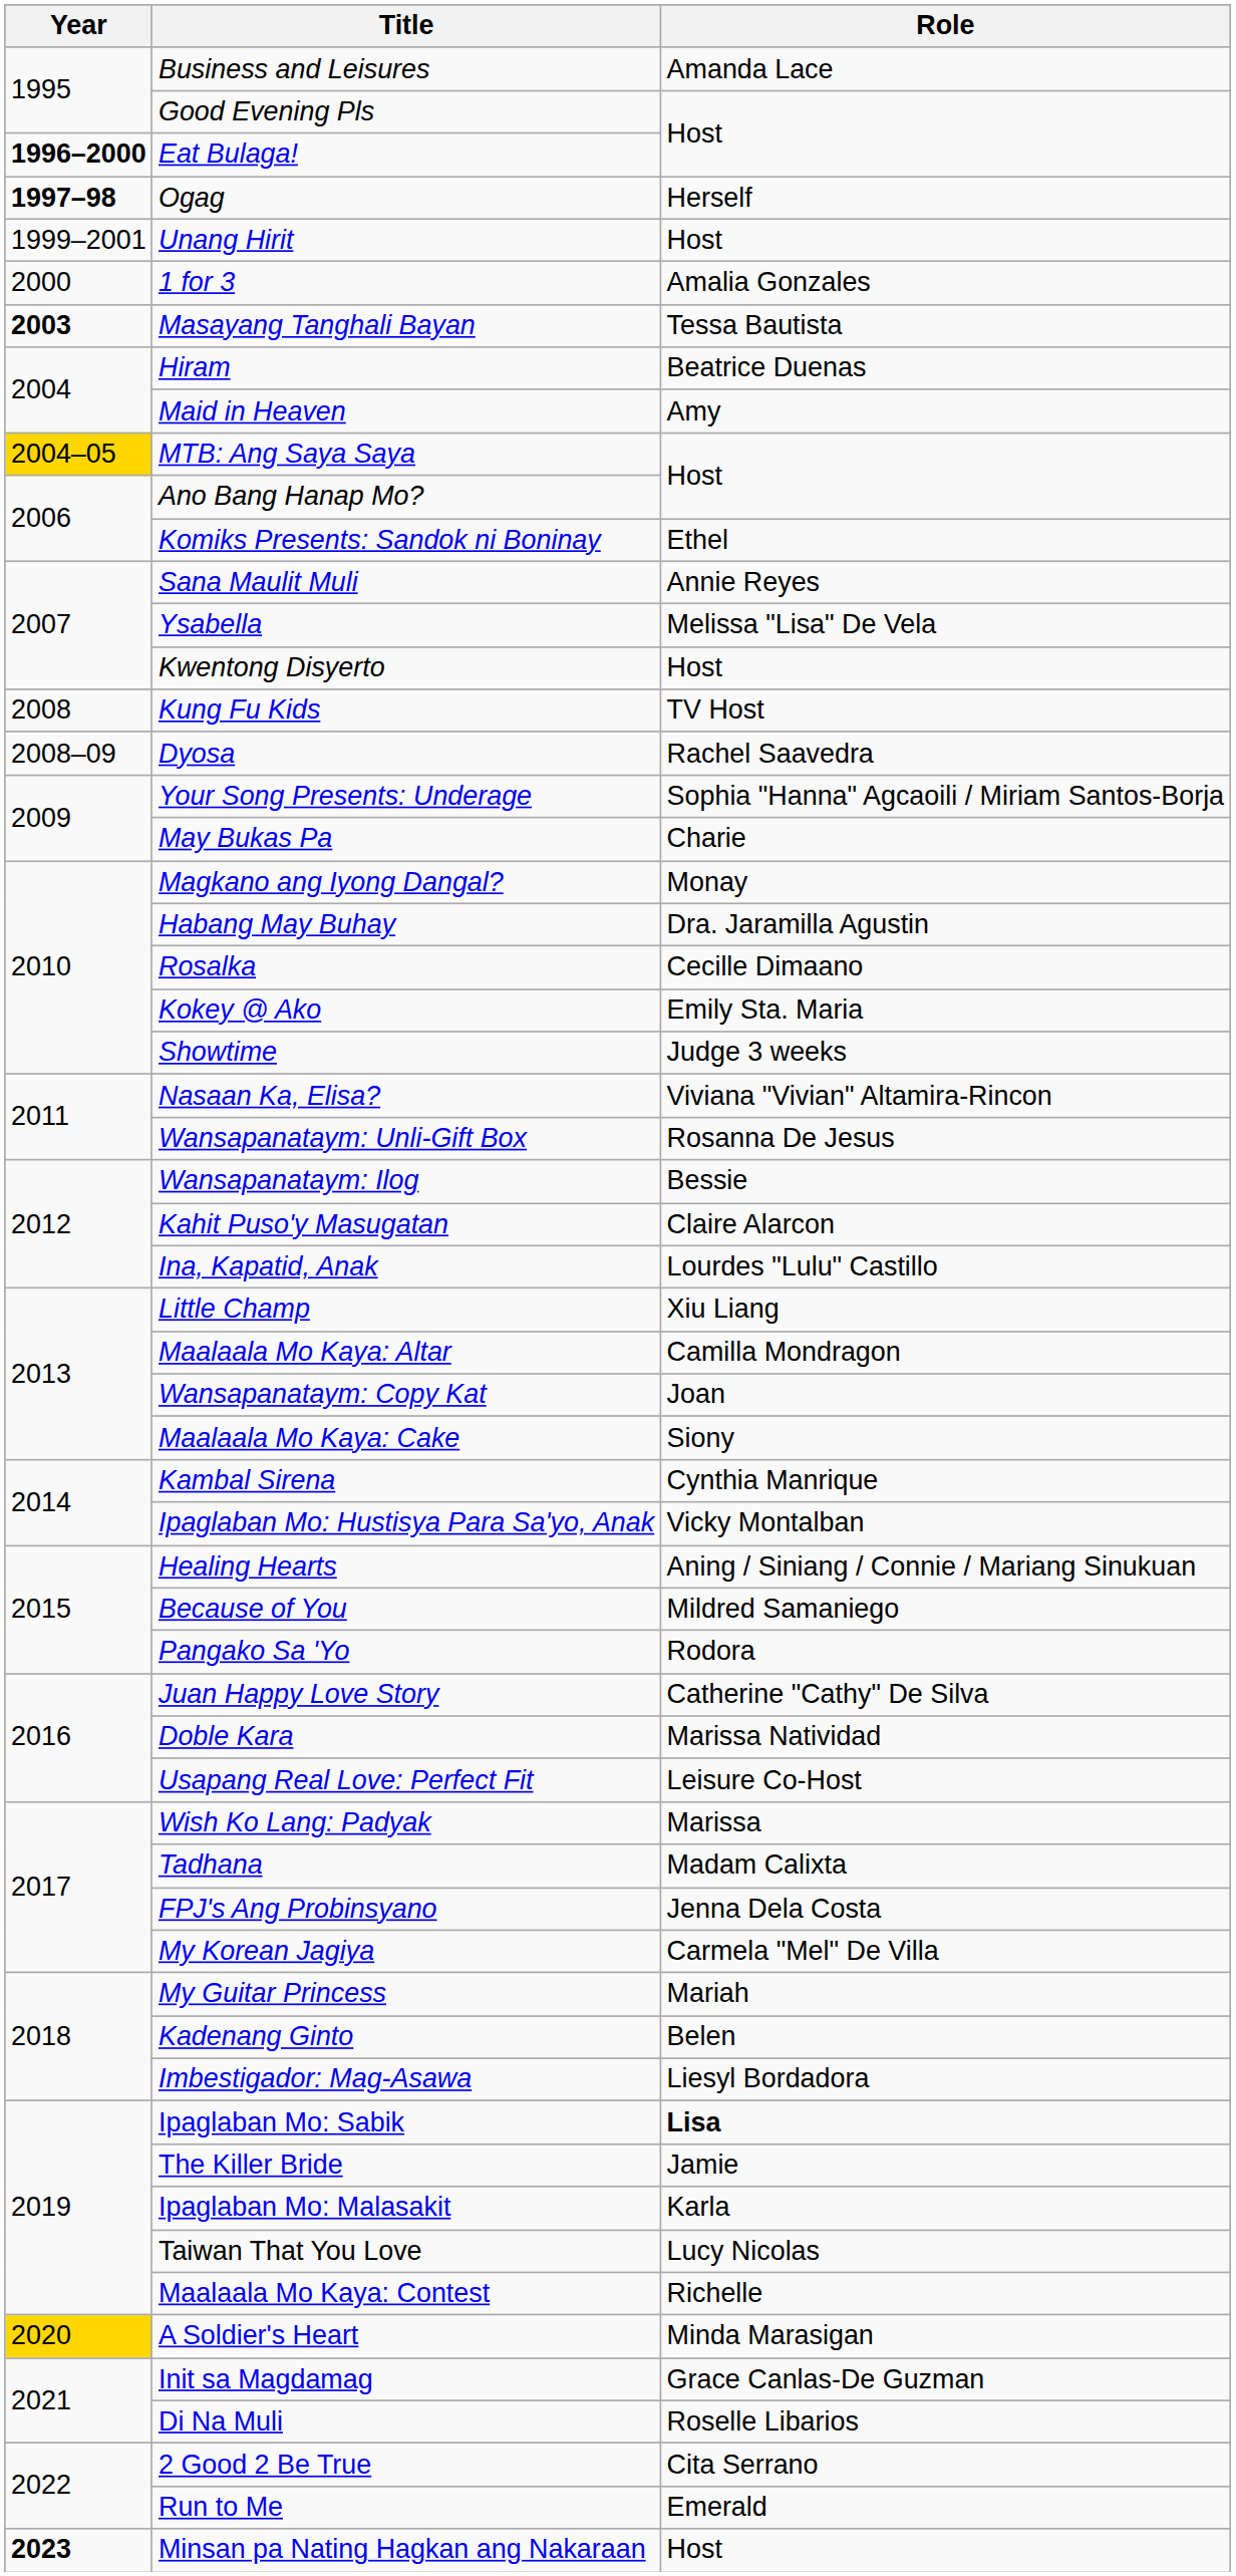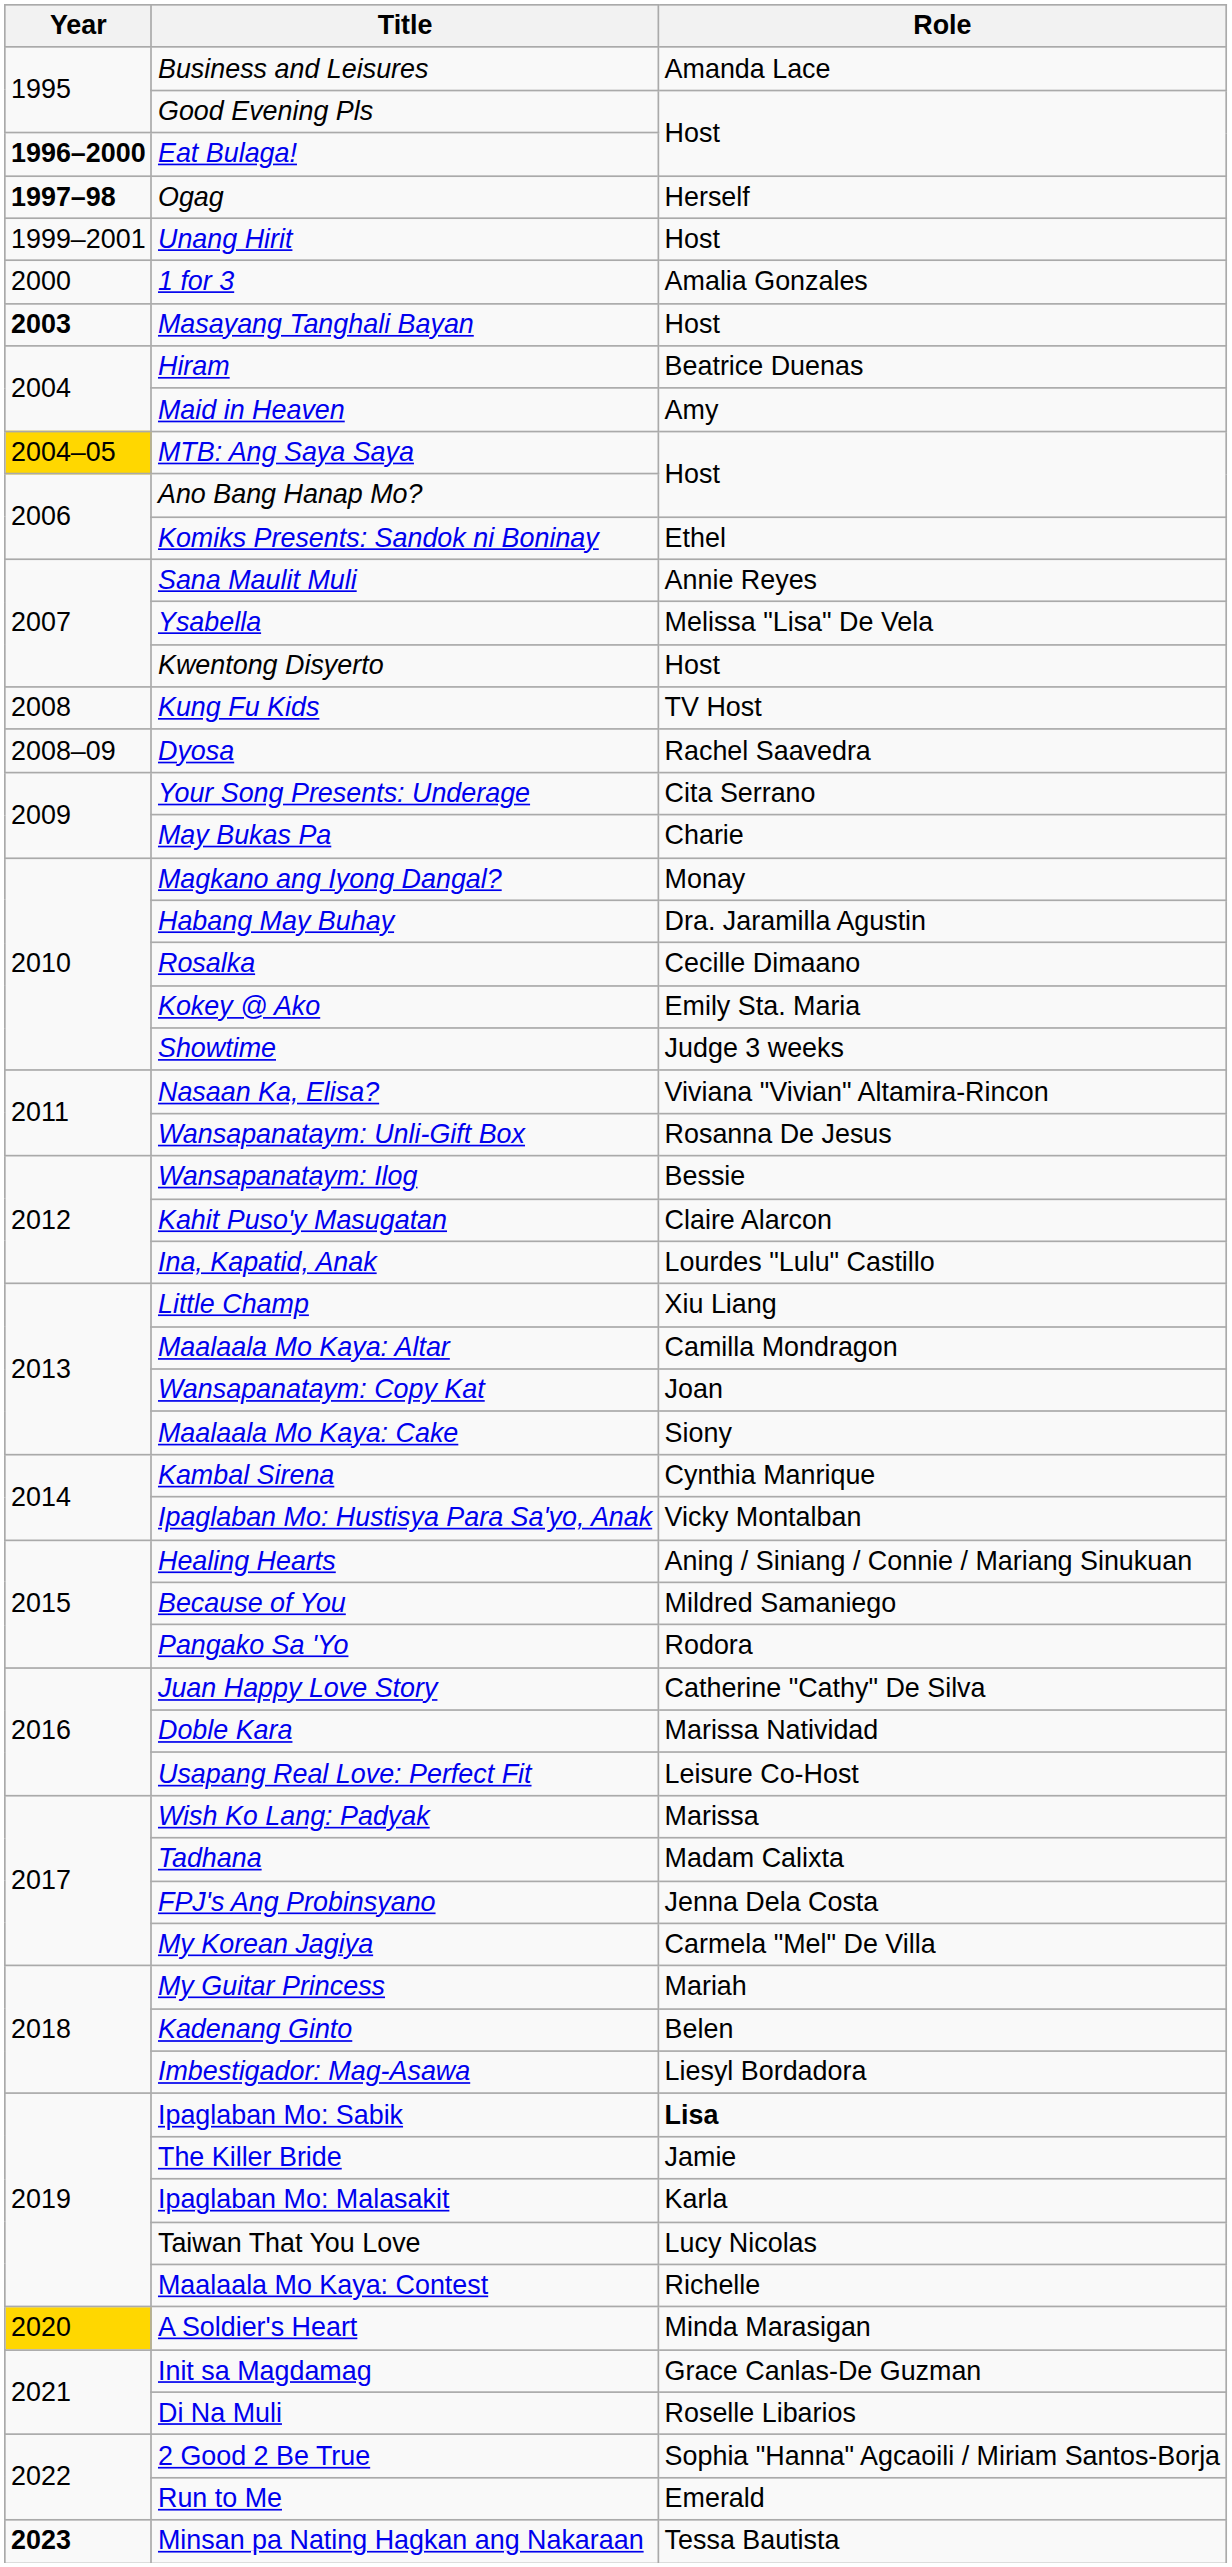Masayang Tanghali Bayan | Role: Tessa Bautista -> Host
Your Song Presents: Underage | Role: Sophia "Hanna" Agcaoili / Miriam Santos-Borja -> Cita Serrano
2 Good 2 Be True | Role: Cita Serrano -> Sophia "Hanna" Agcaoili / Miriam Santos-Borja
Minsan pa Nating Hagkan ang Nakaraan | Role: Host -> Tessa Bautista
